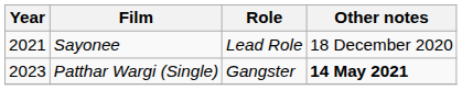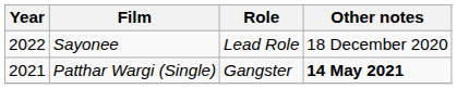Sayonee | Year: 2021 -> 2022
Patthar Wargi (Single) | Year: 2023 -> 2021
